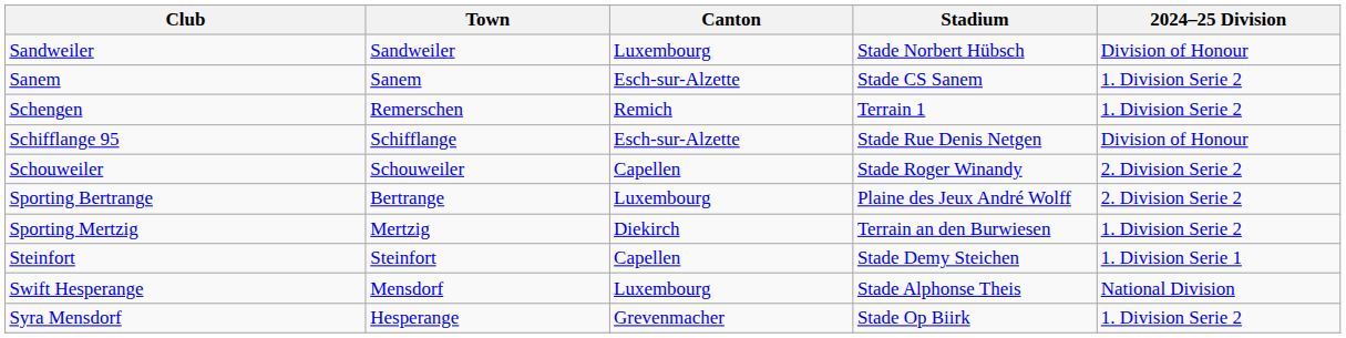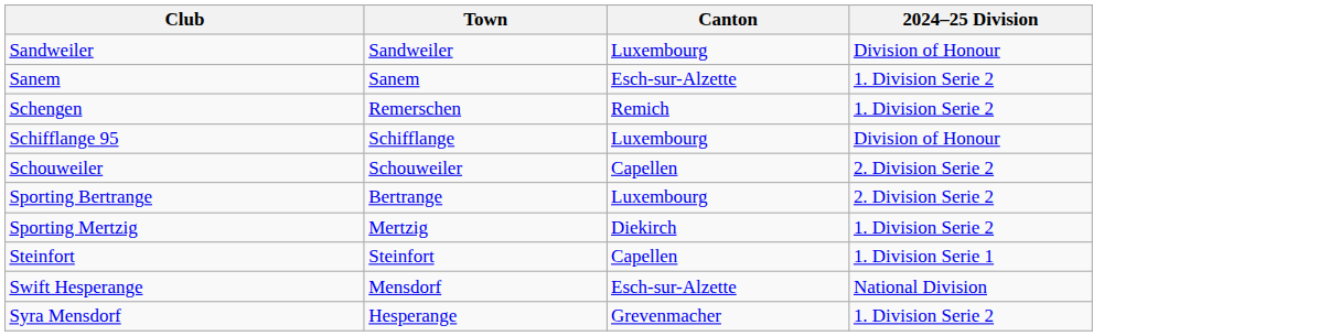- column: Stadium | Stade Norbert Hübsch | Stade CS Sanem | Terrain 1 | Stade Rue Denis Netgen | Stade Roger Winandy | Plaine des Jeux André Wolff | Terrain an den Burwiesen | Stade Demy Steichen | Stade Alphonse Theis | Stade Op Biirk
Schifflange 95 | Canton: Esch-sur-Alzette -> Luxembourg
Swift Hesperange | Canton: Luxembourg -> Esch-sur-Alzette
